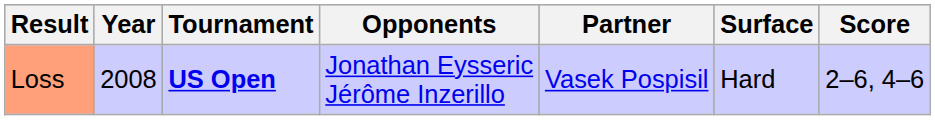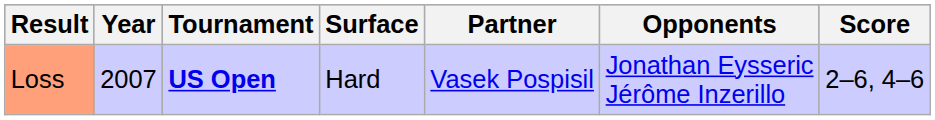columns swapped: Surface <-> Opponents
Loss | Year: 2008 -> 2007
